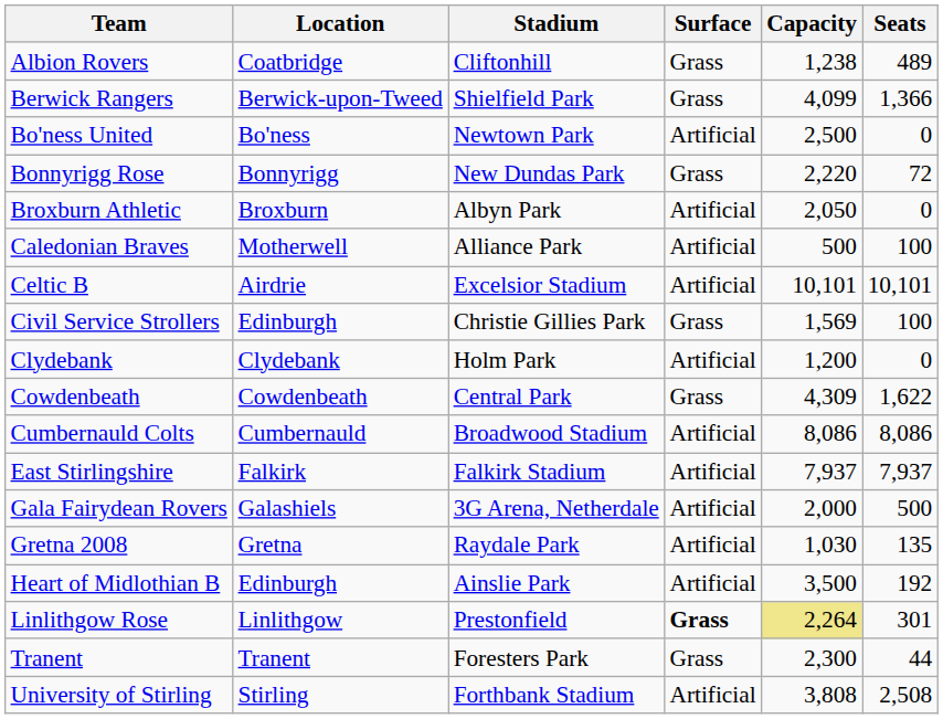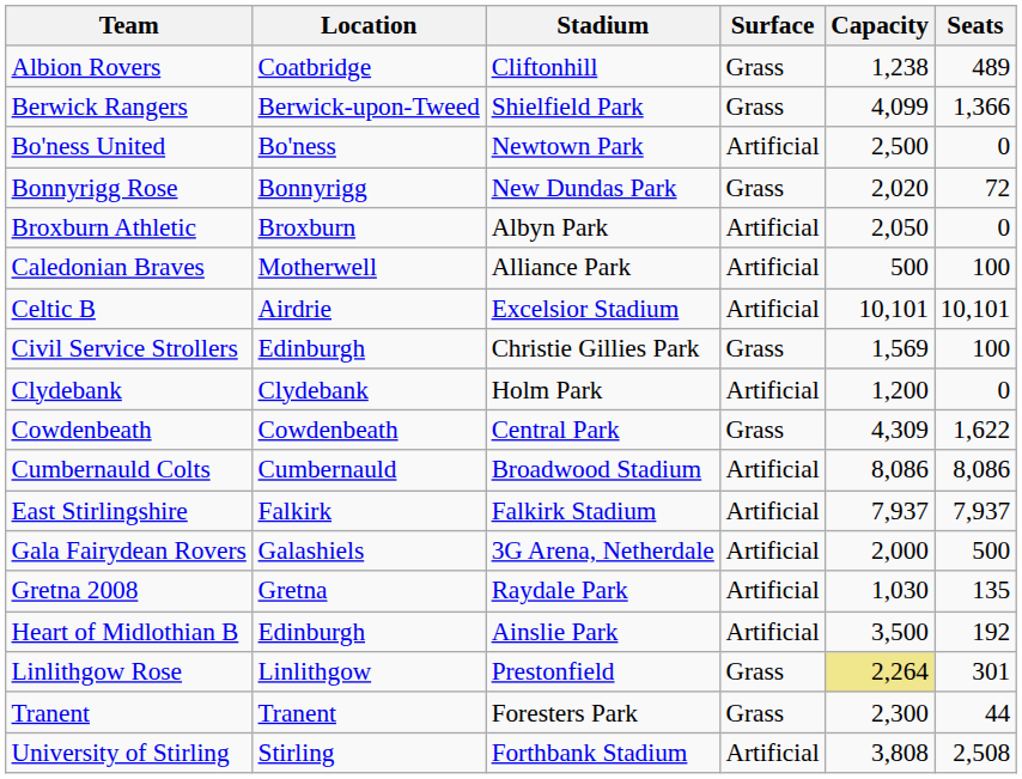Bonnyrigg Rose | Capacity: 2,220 -> 2,020
Linlithgow Rose | Surface: bold -> normal
